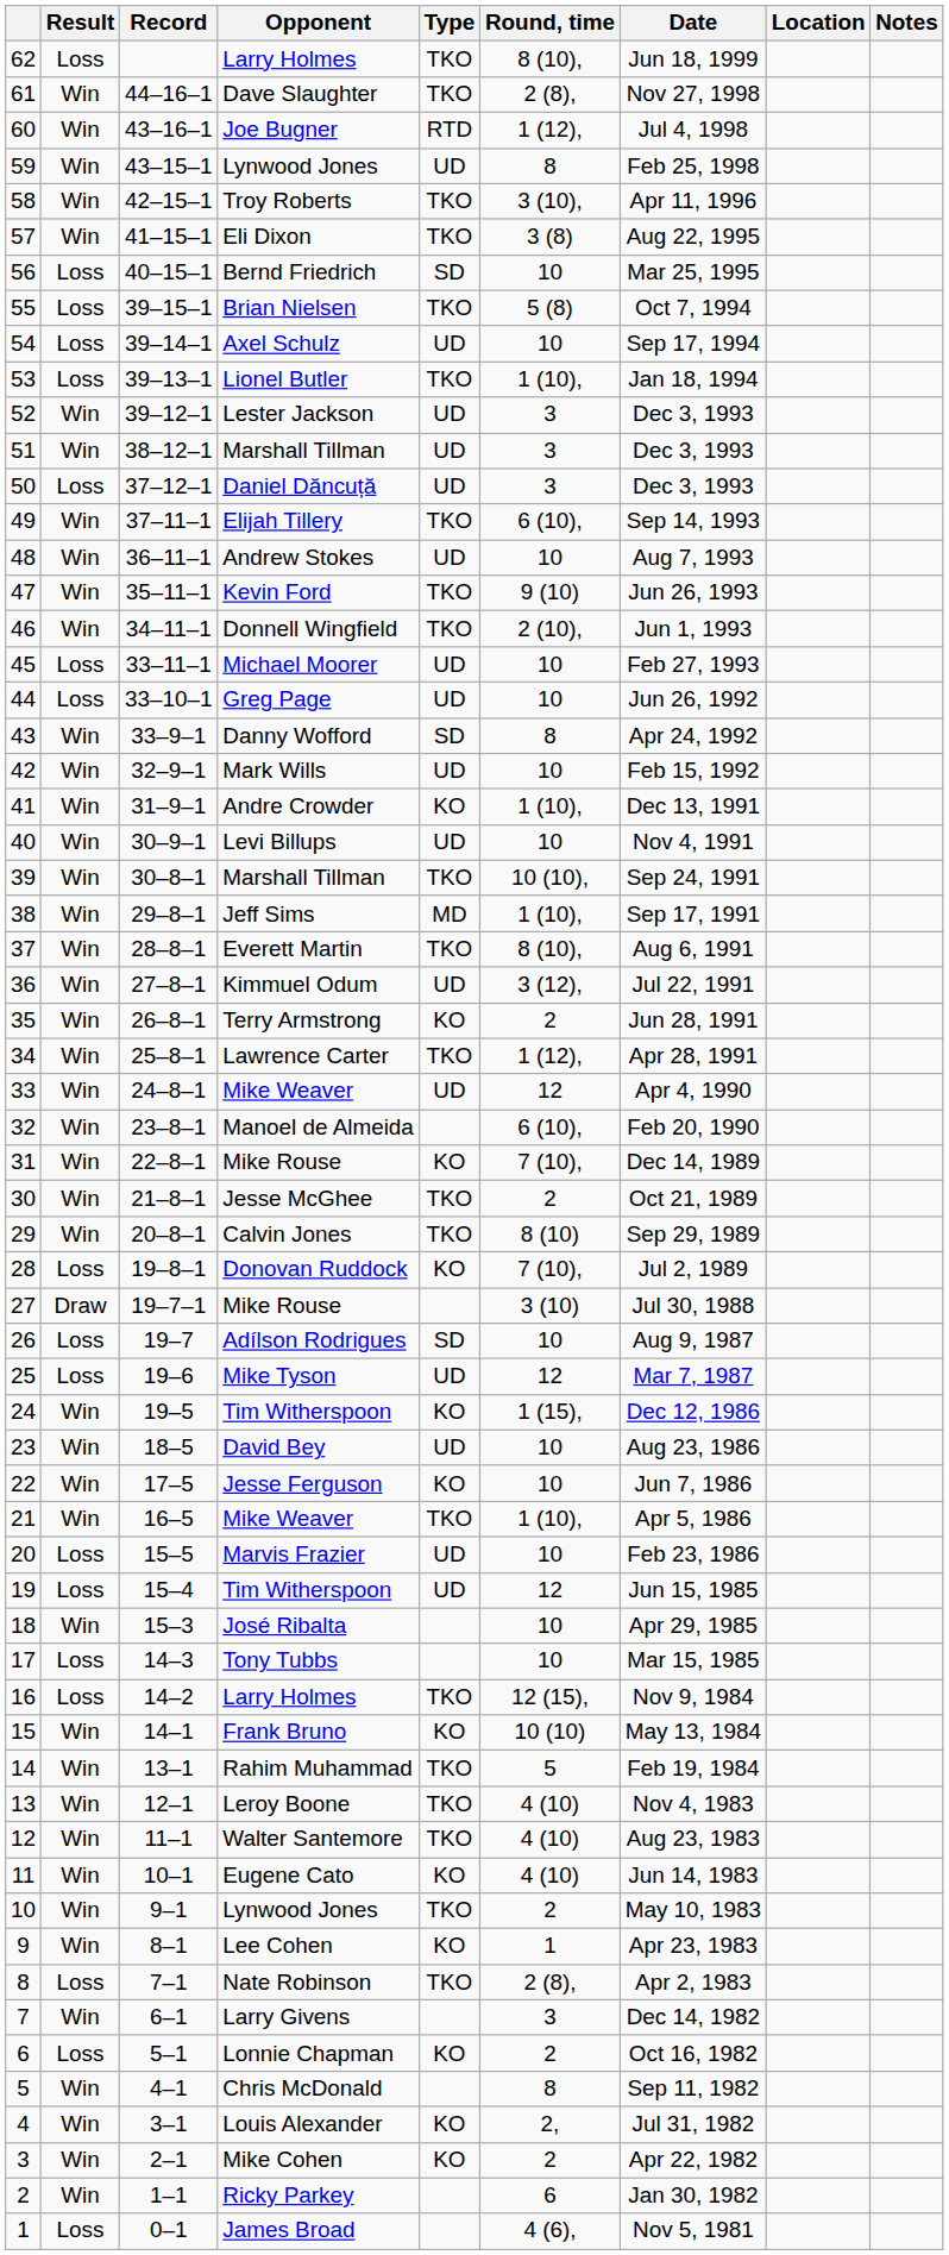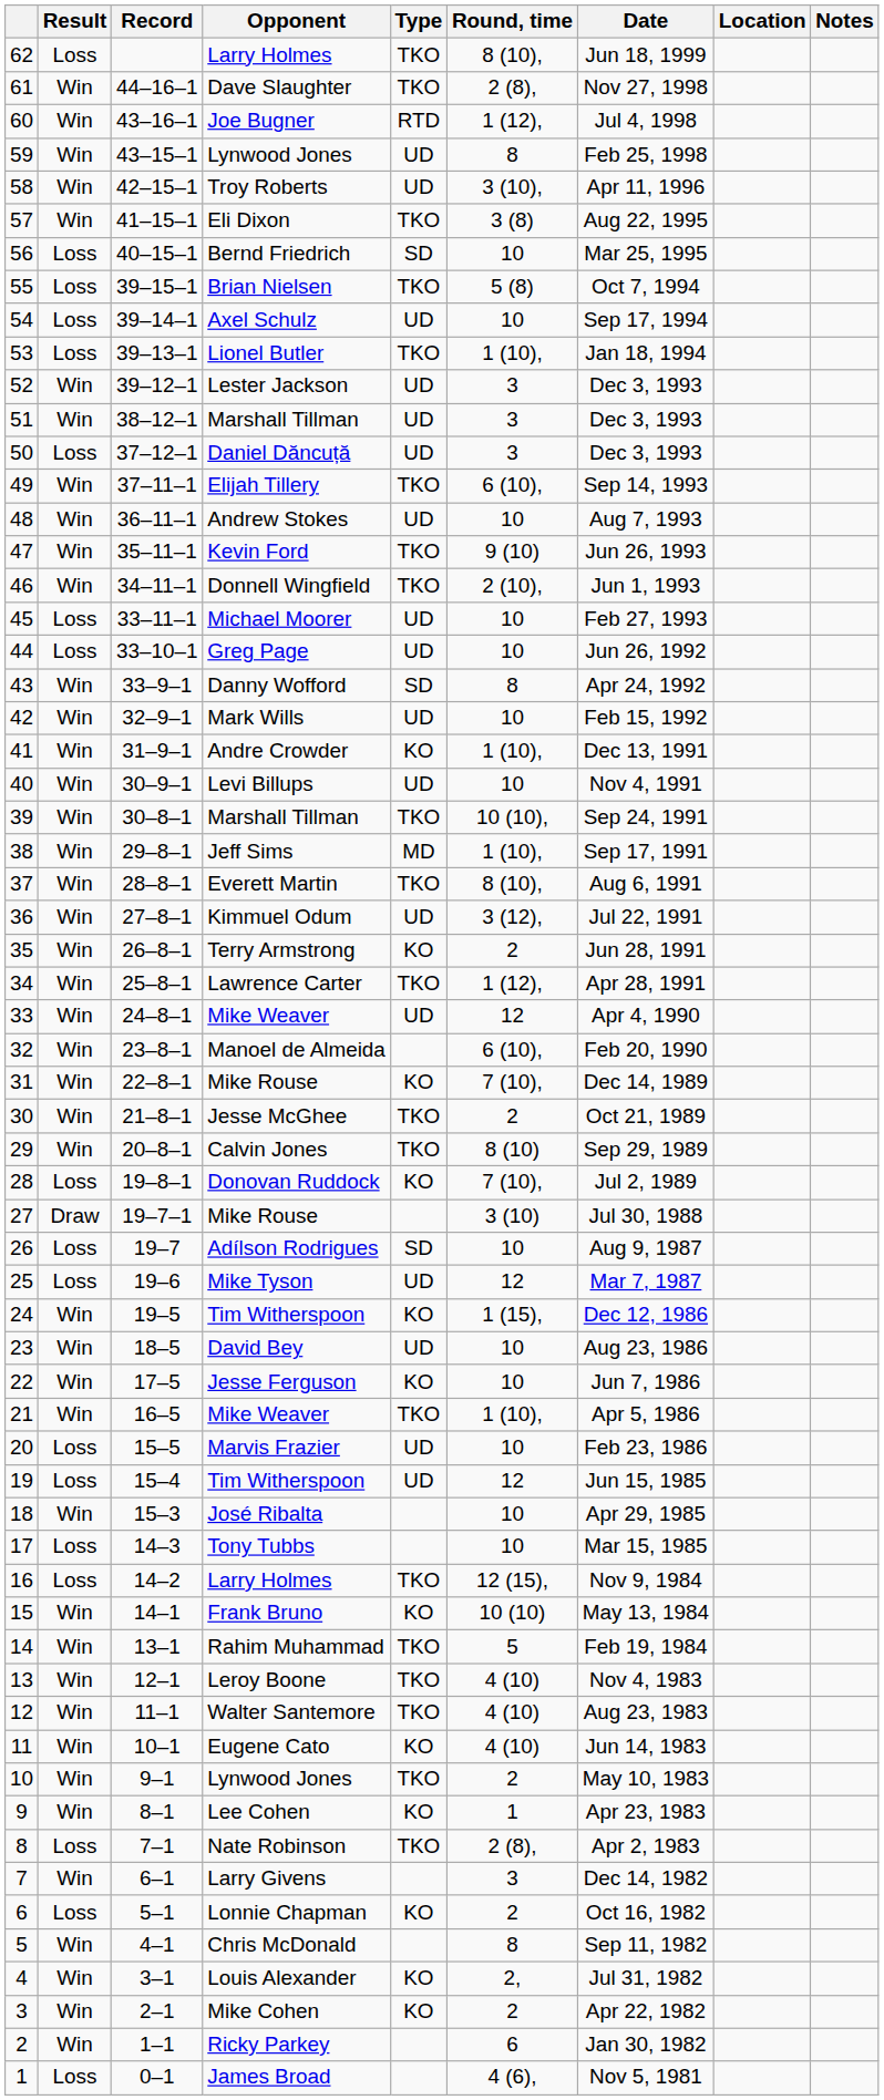Troy Roberts | Type: TKO -> UD
